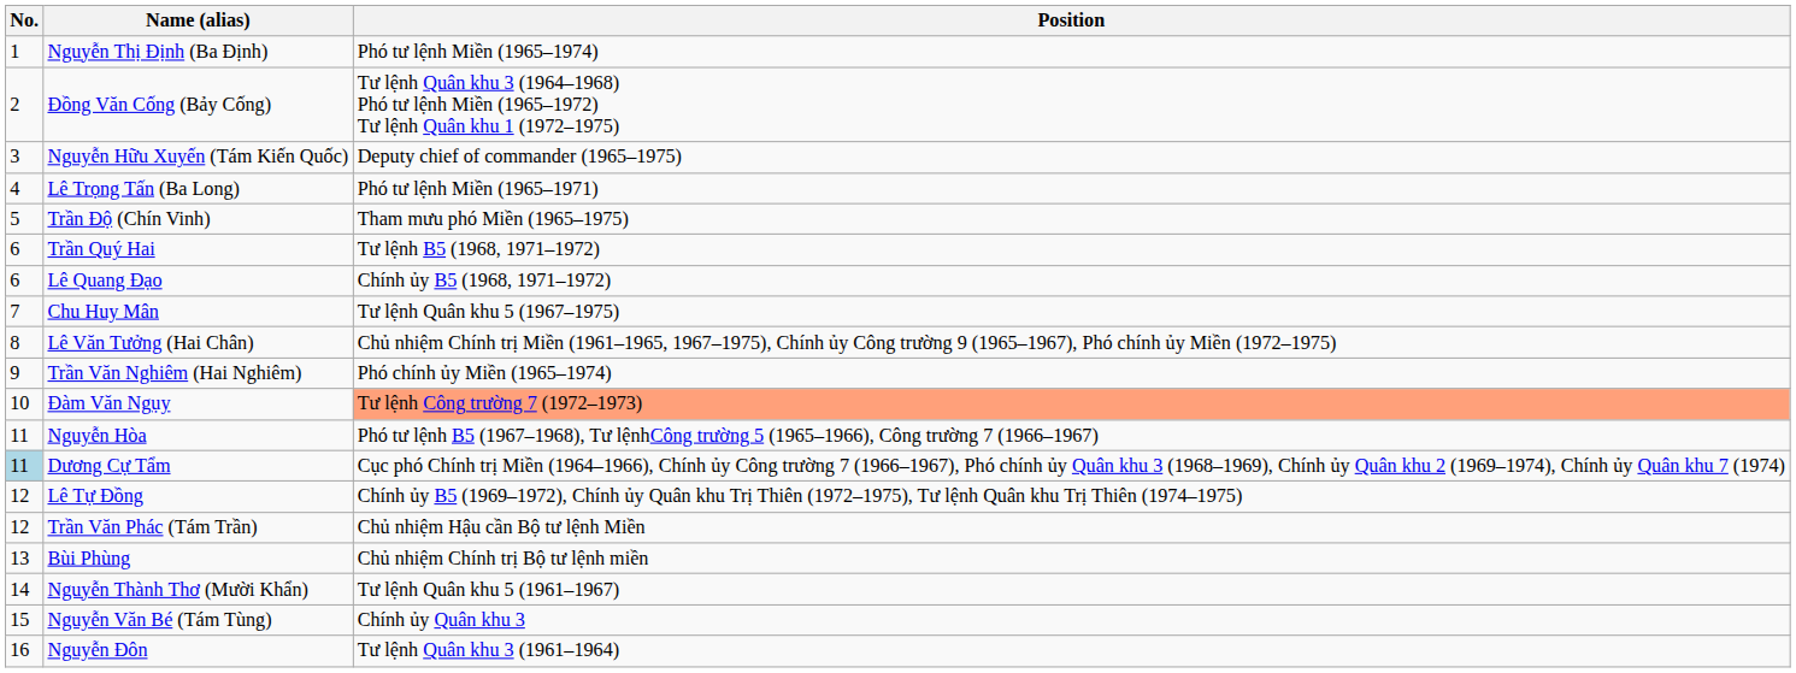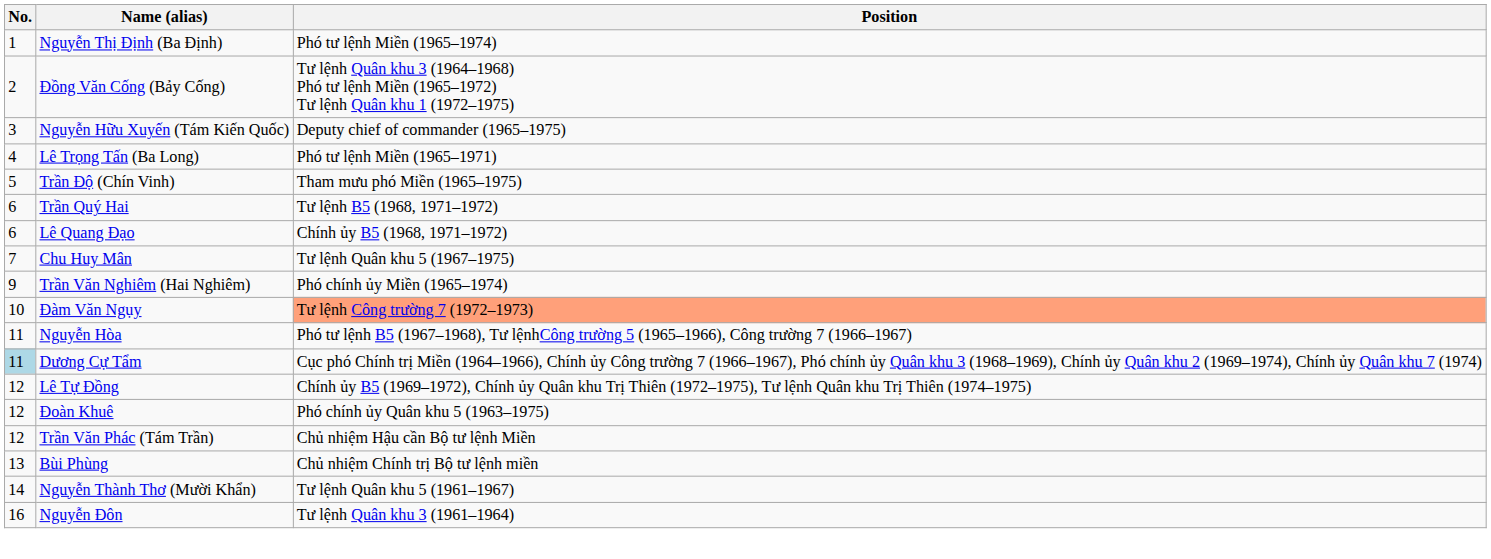- row: 8 | Lê Văn Tưởng (Hai Chân) | Chủ nhiệm Chính trị Miền (1961–1965, 1967–1975), Chính ủy Công trường 9 (1965–1967), Phó chính ủy Miền (1972–1975)
+ row: 12 | Đoàn Khuê | Phó chính ủy Quân khu 5 (1963–1975)
- row: 15 | Nguyễn Văn Bé (Tám Tùng) | Chính ủy Quân khu 3
